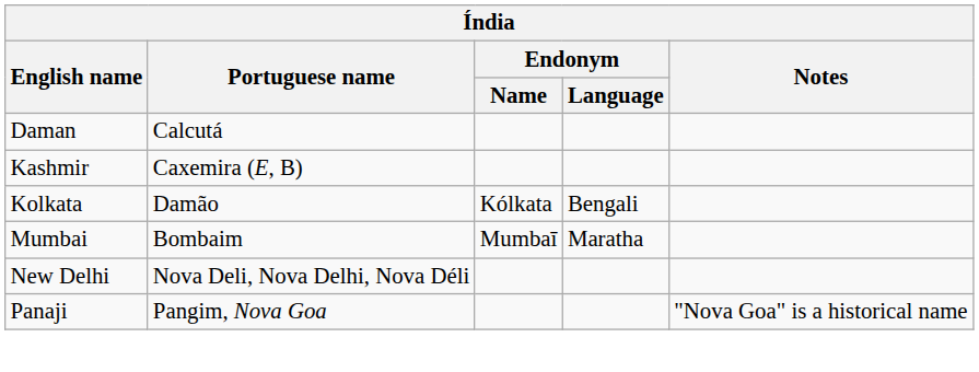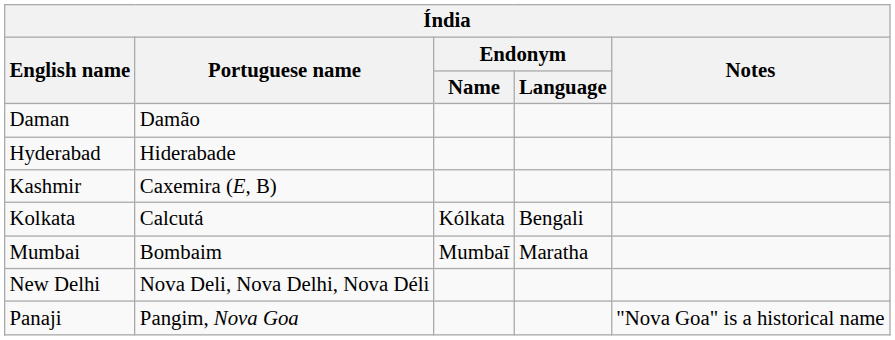Daman | Portuguese name: Calcutá -> Damão
+ row: Hyderabad | Hiderabade
Kolkata | Portuguese name: Damão -> Calcutá
